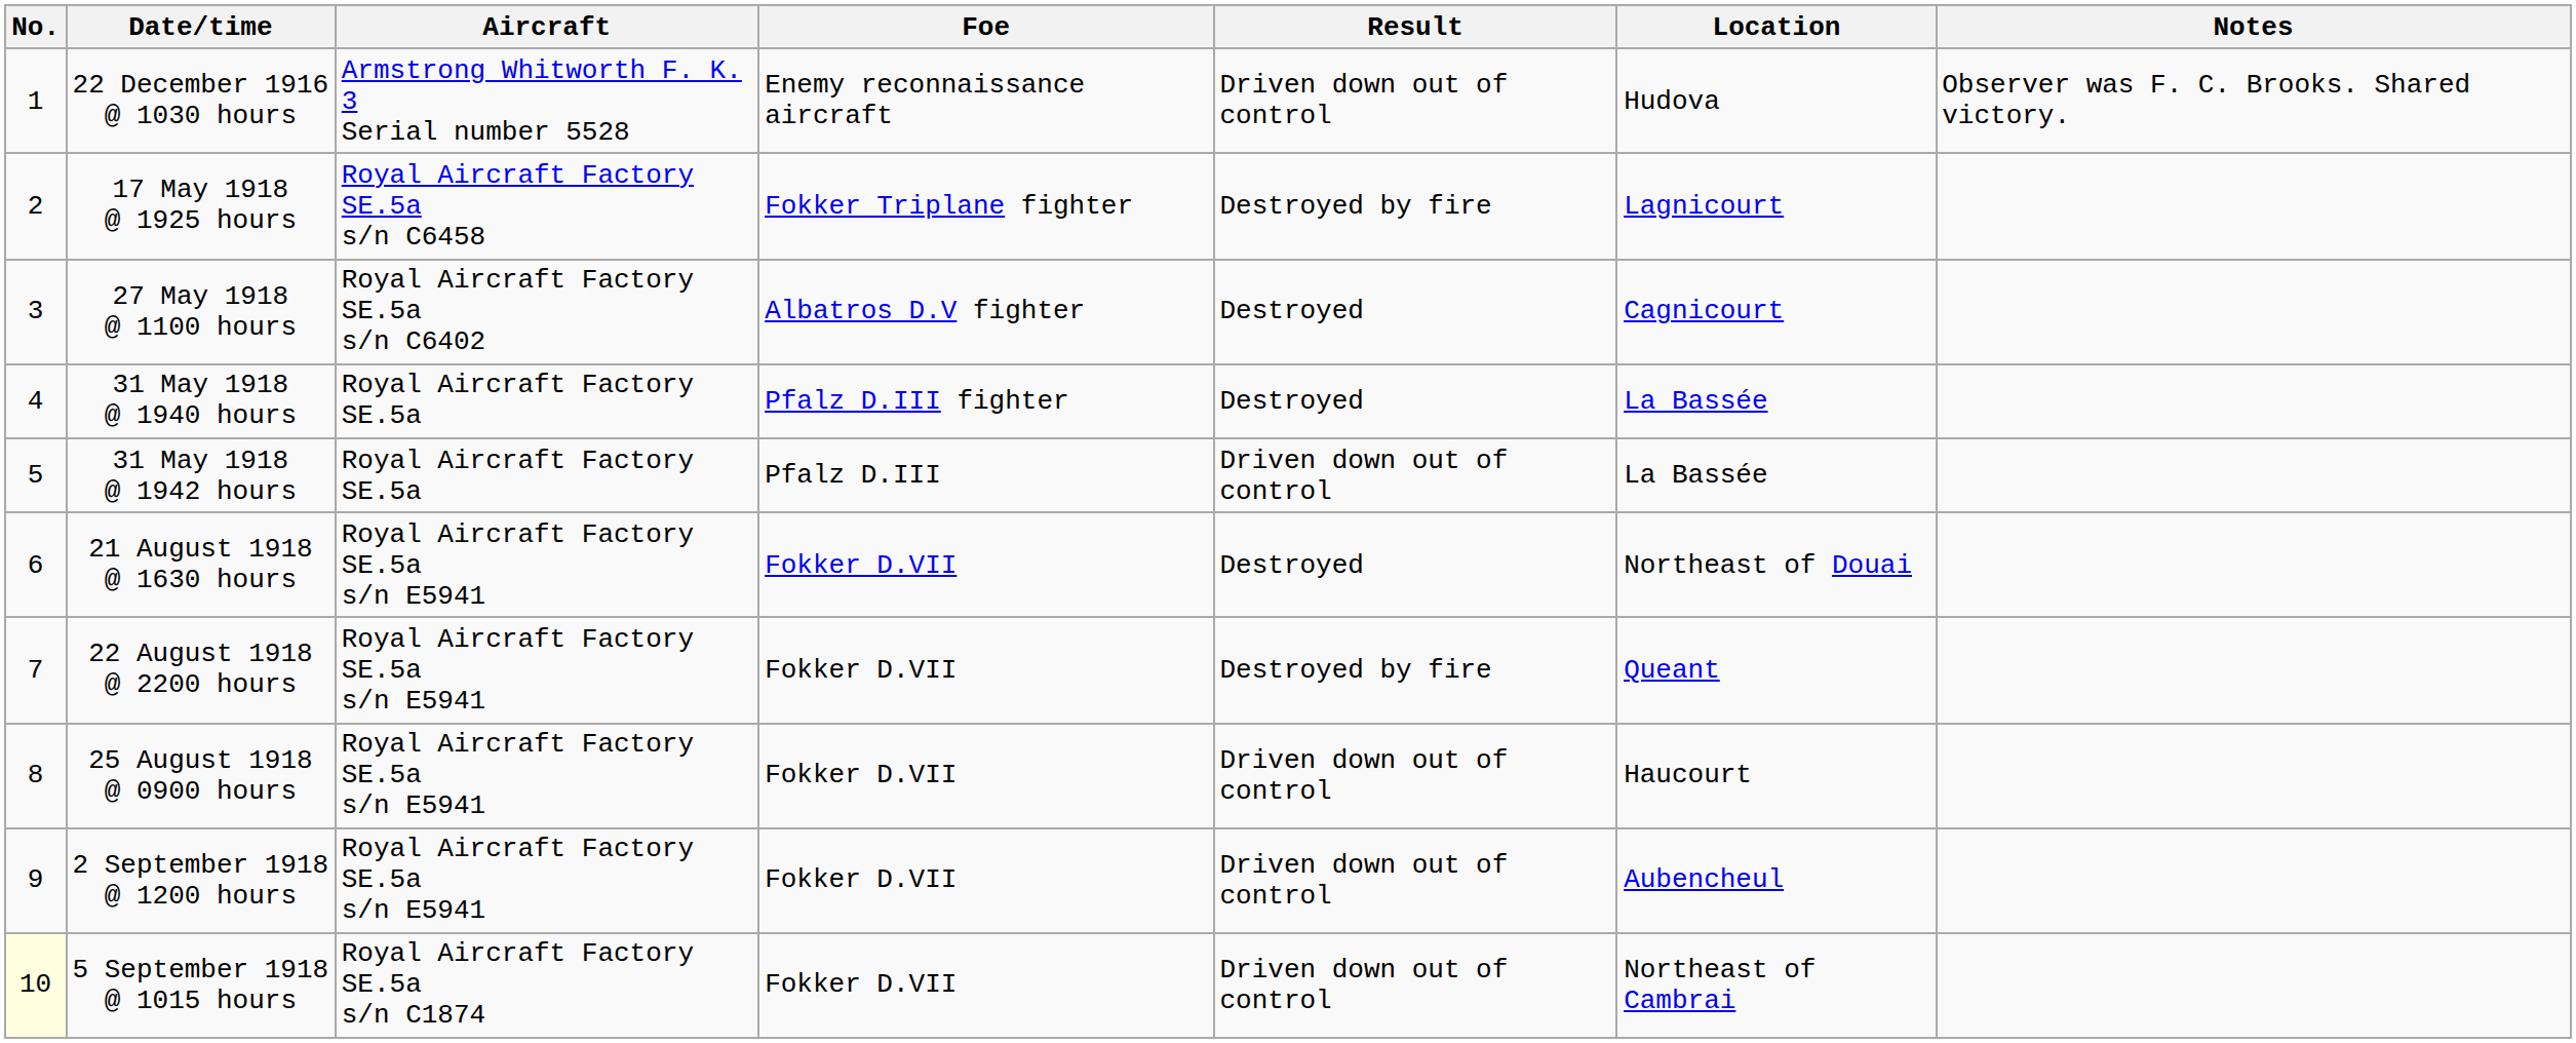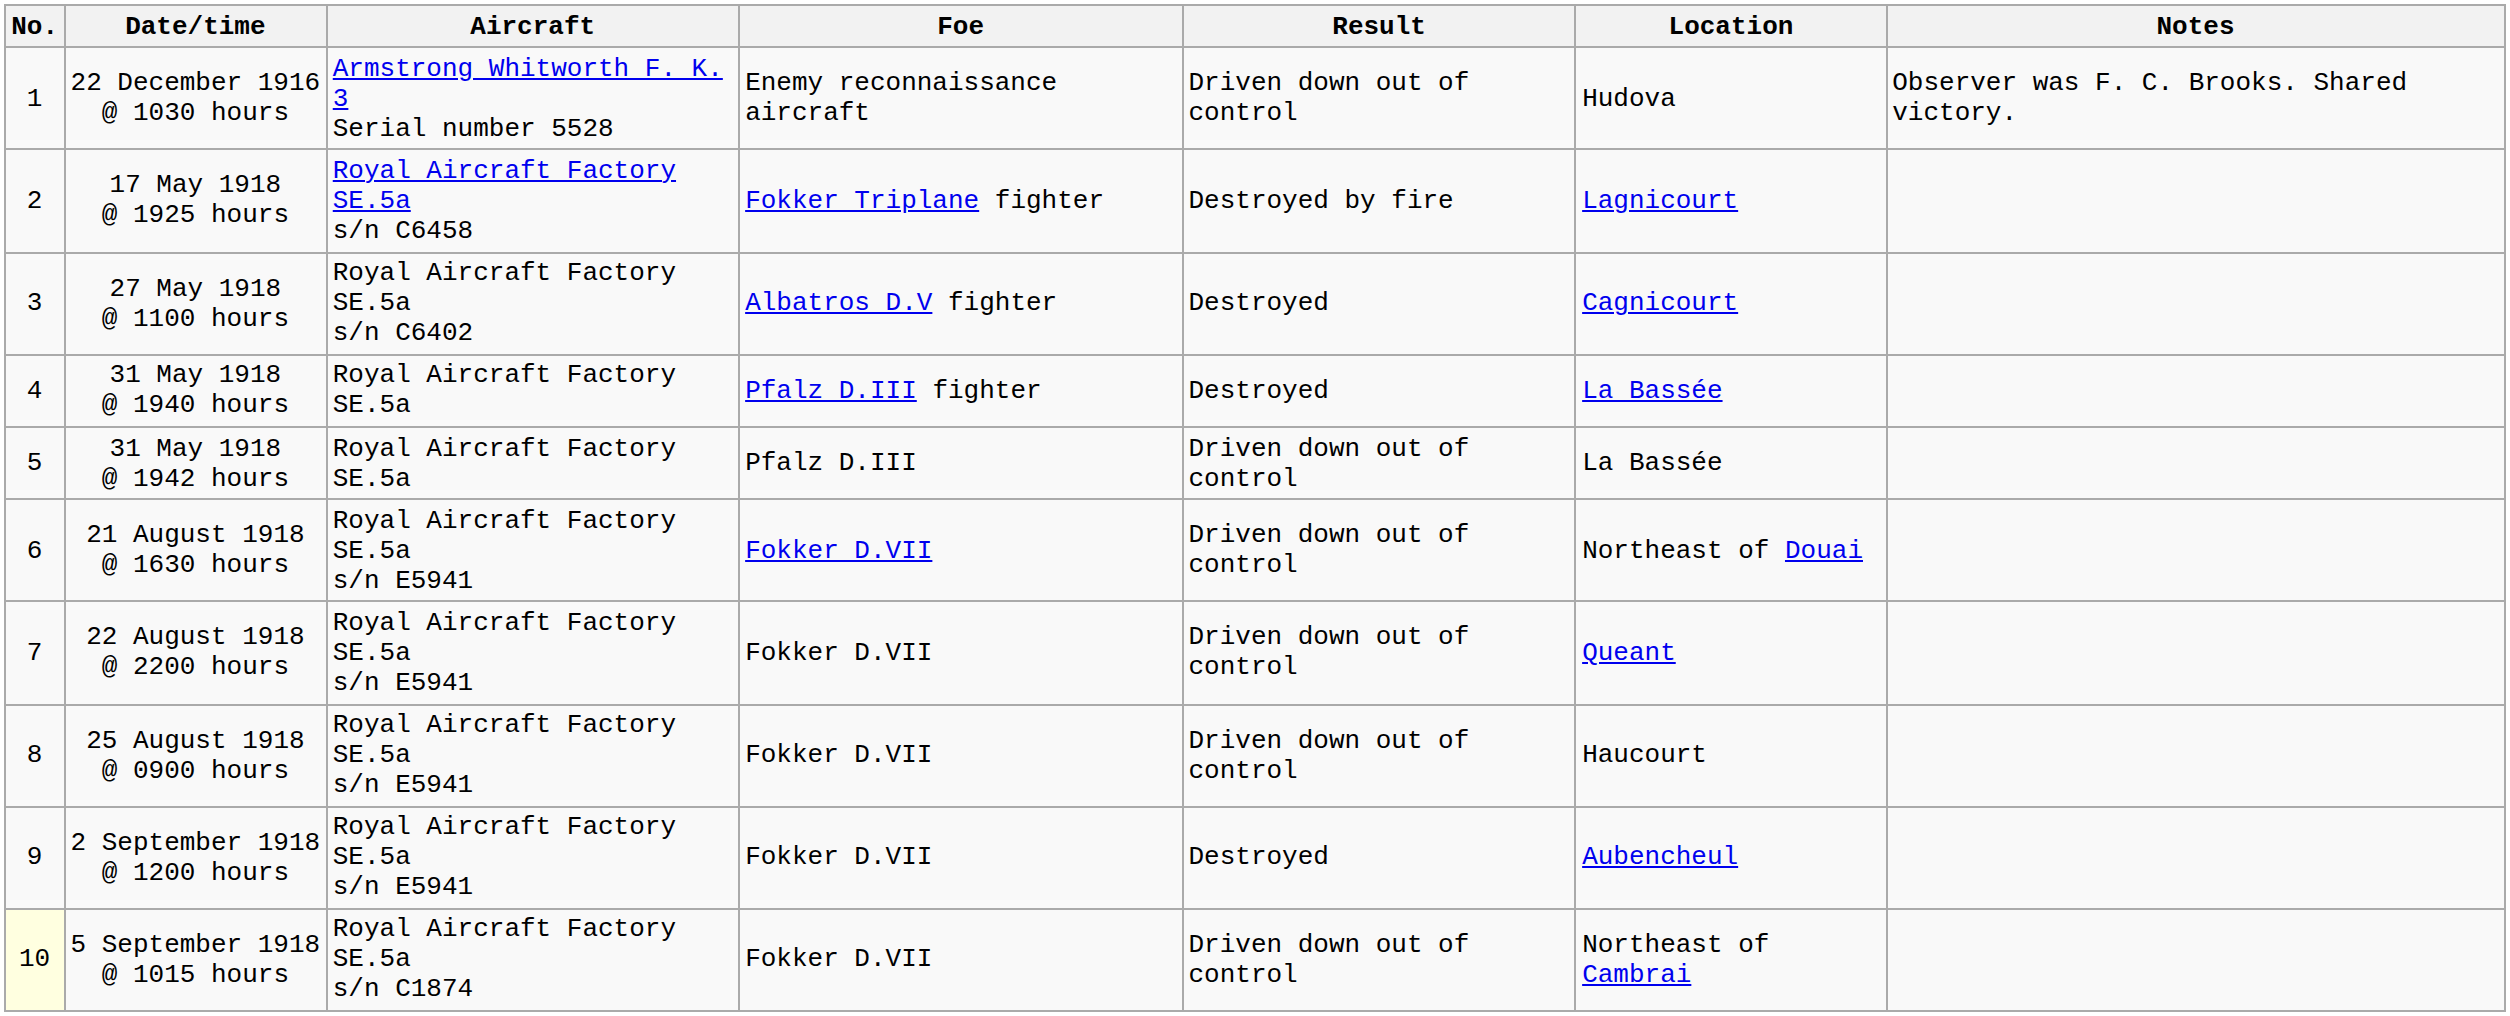21 August 1918 @ 1630 hours | Result: Destroyed -> Driven down out of control
22 August 1918 @ 2200 hours | Result: Destroyed by fire -> Driven down out of control
2 September 1918 @ 1200 hours | Result: Driven down out of control -> Destroyed
